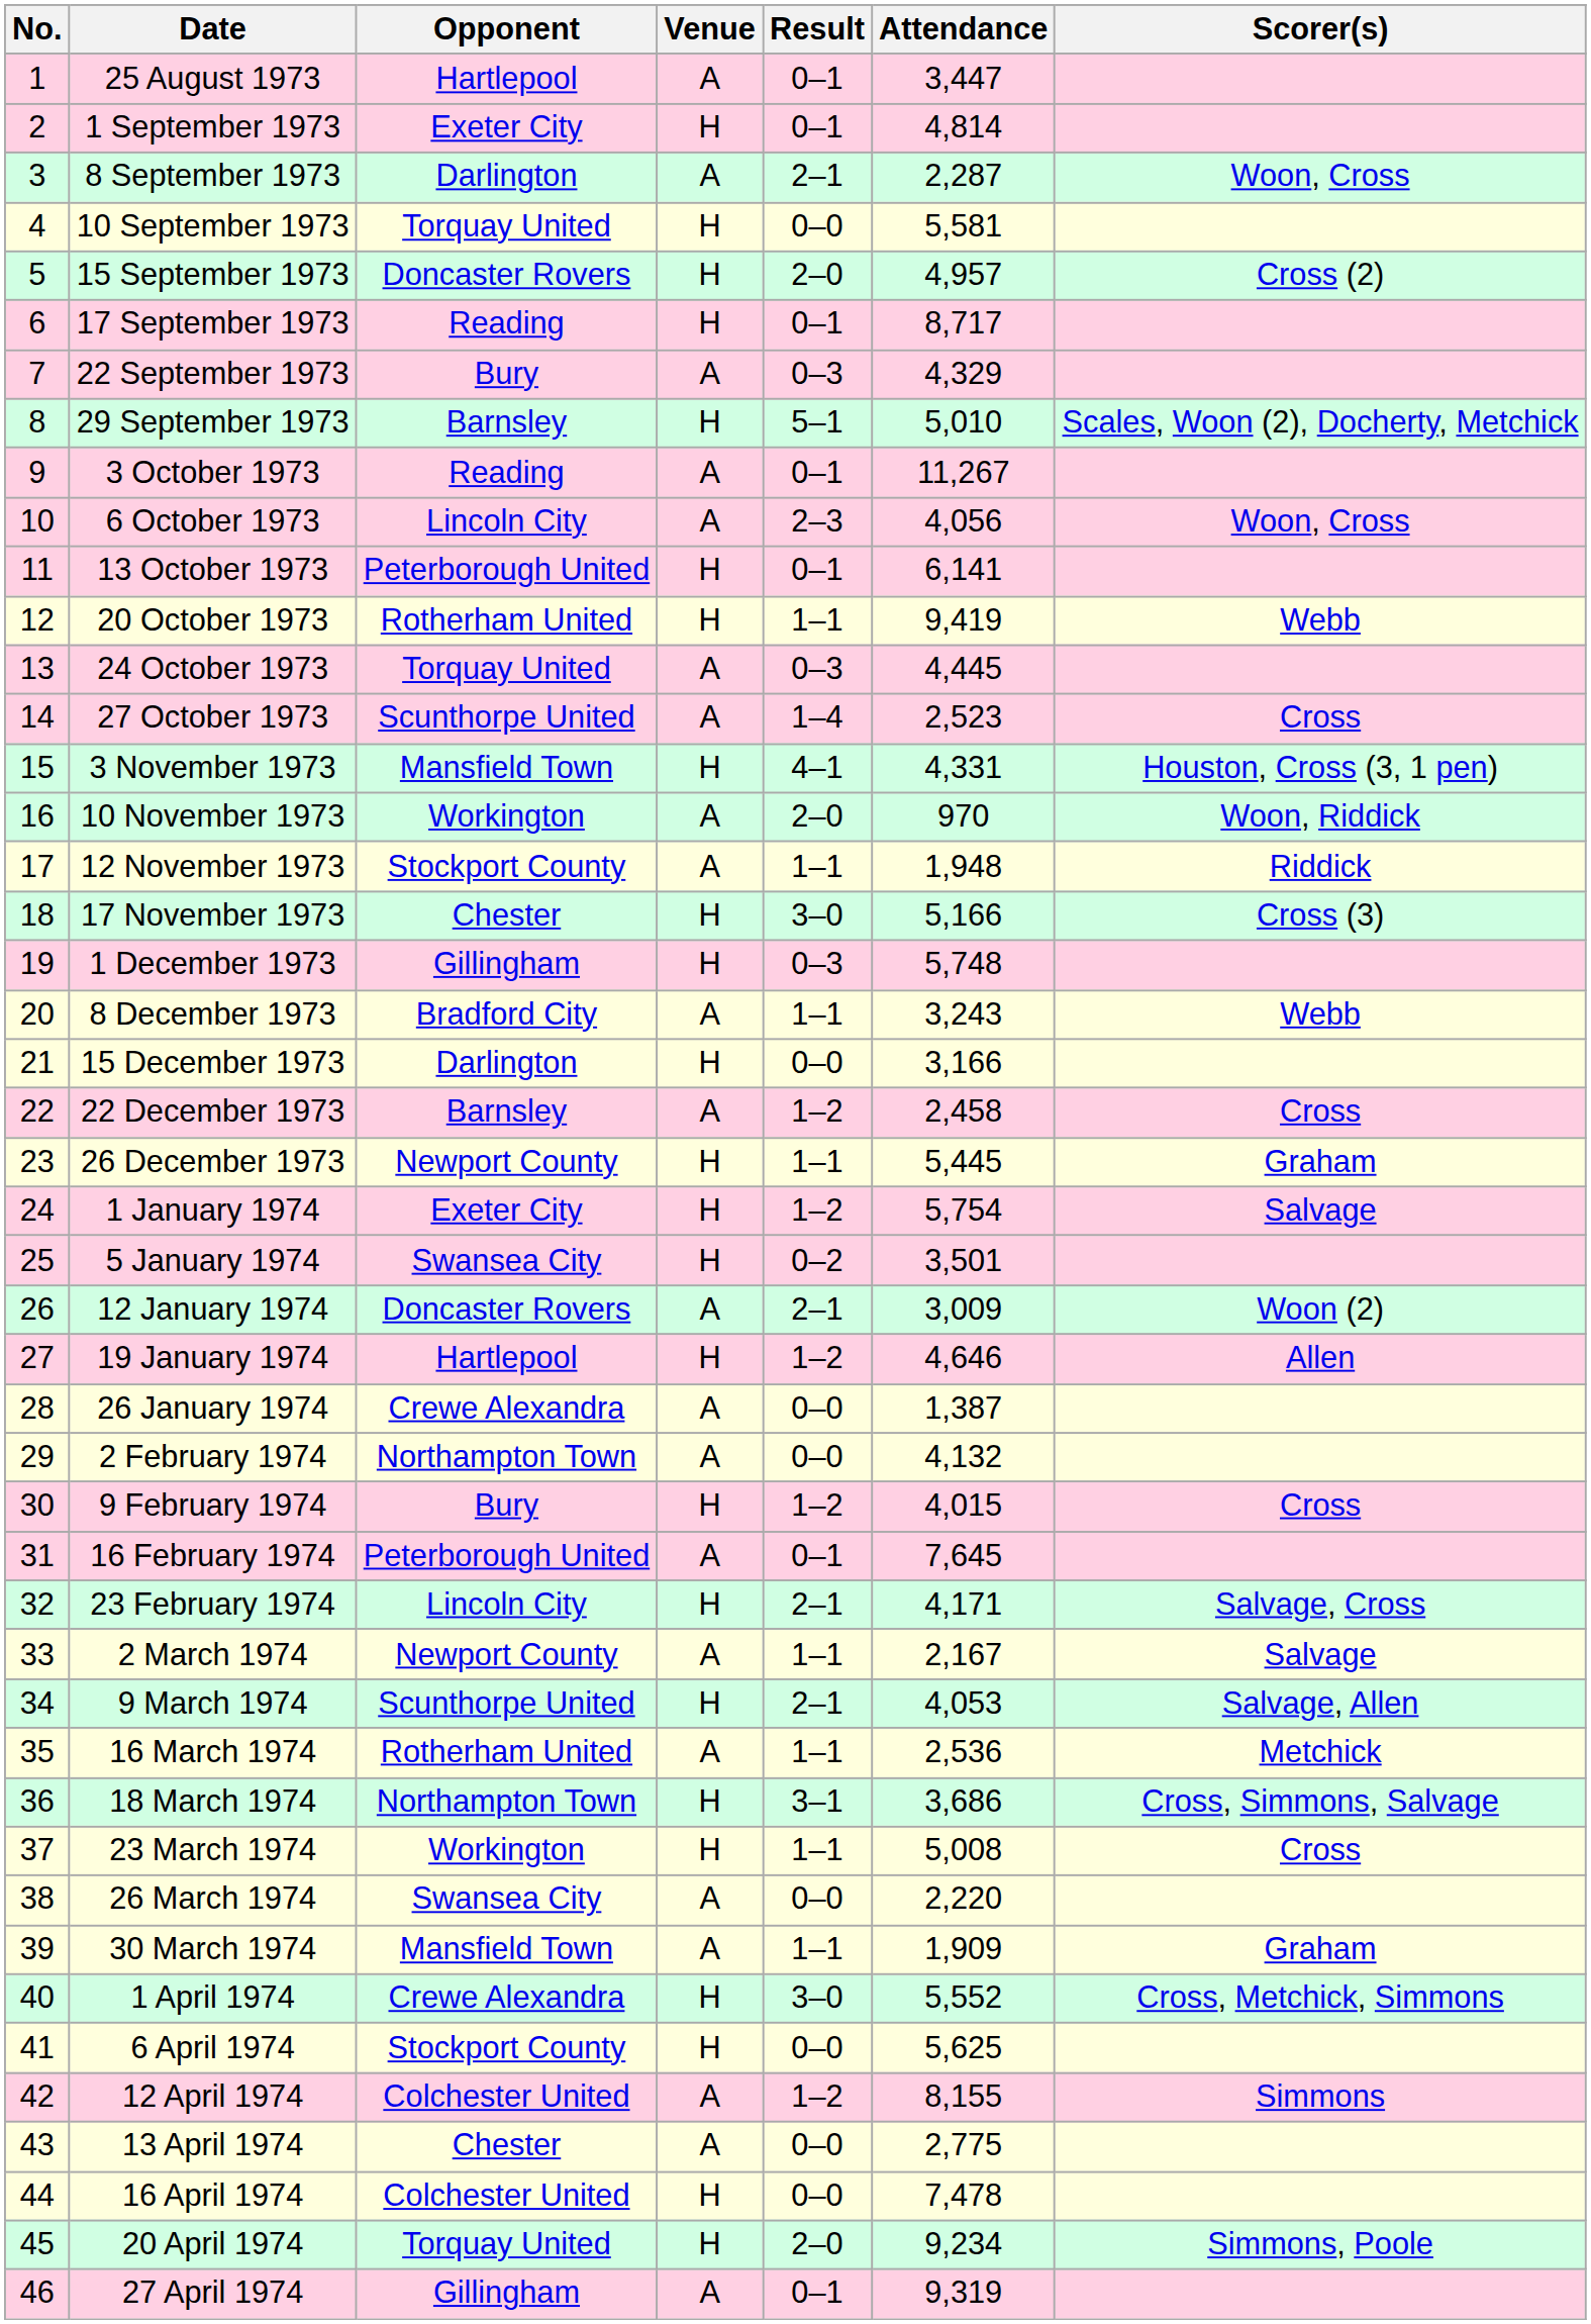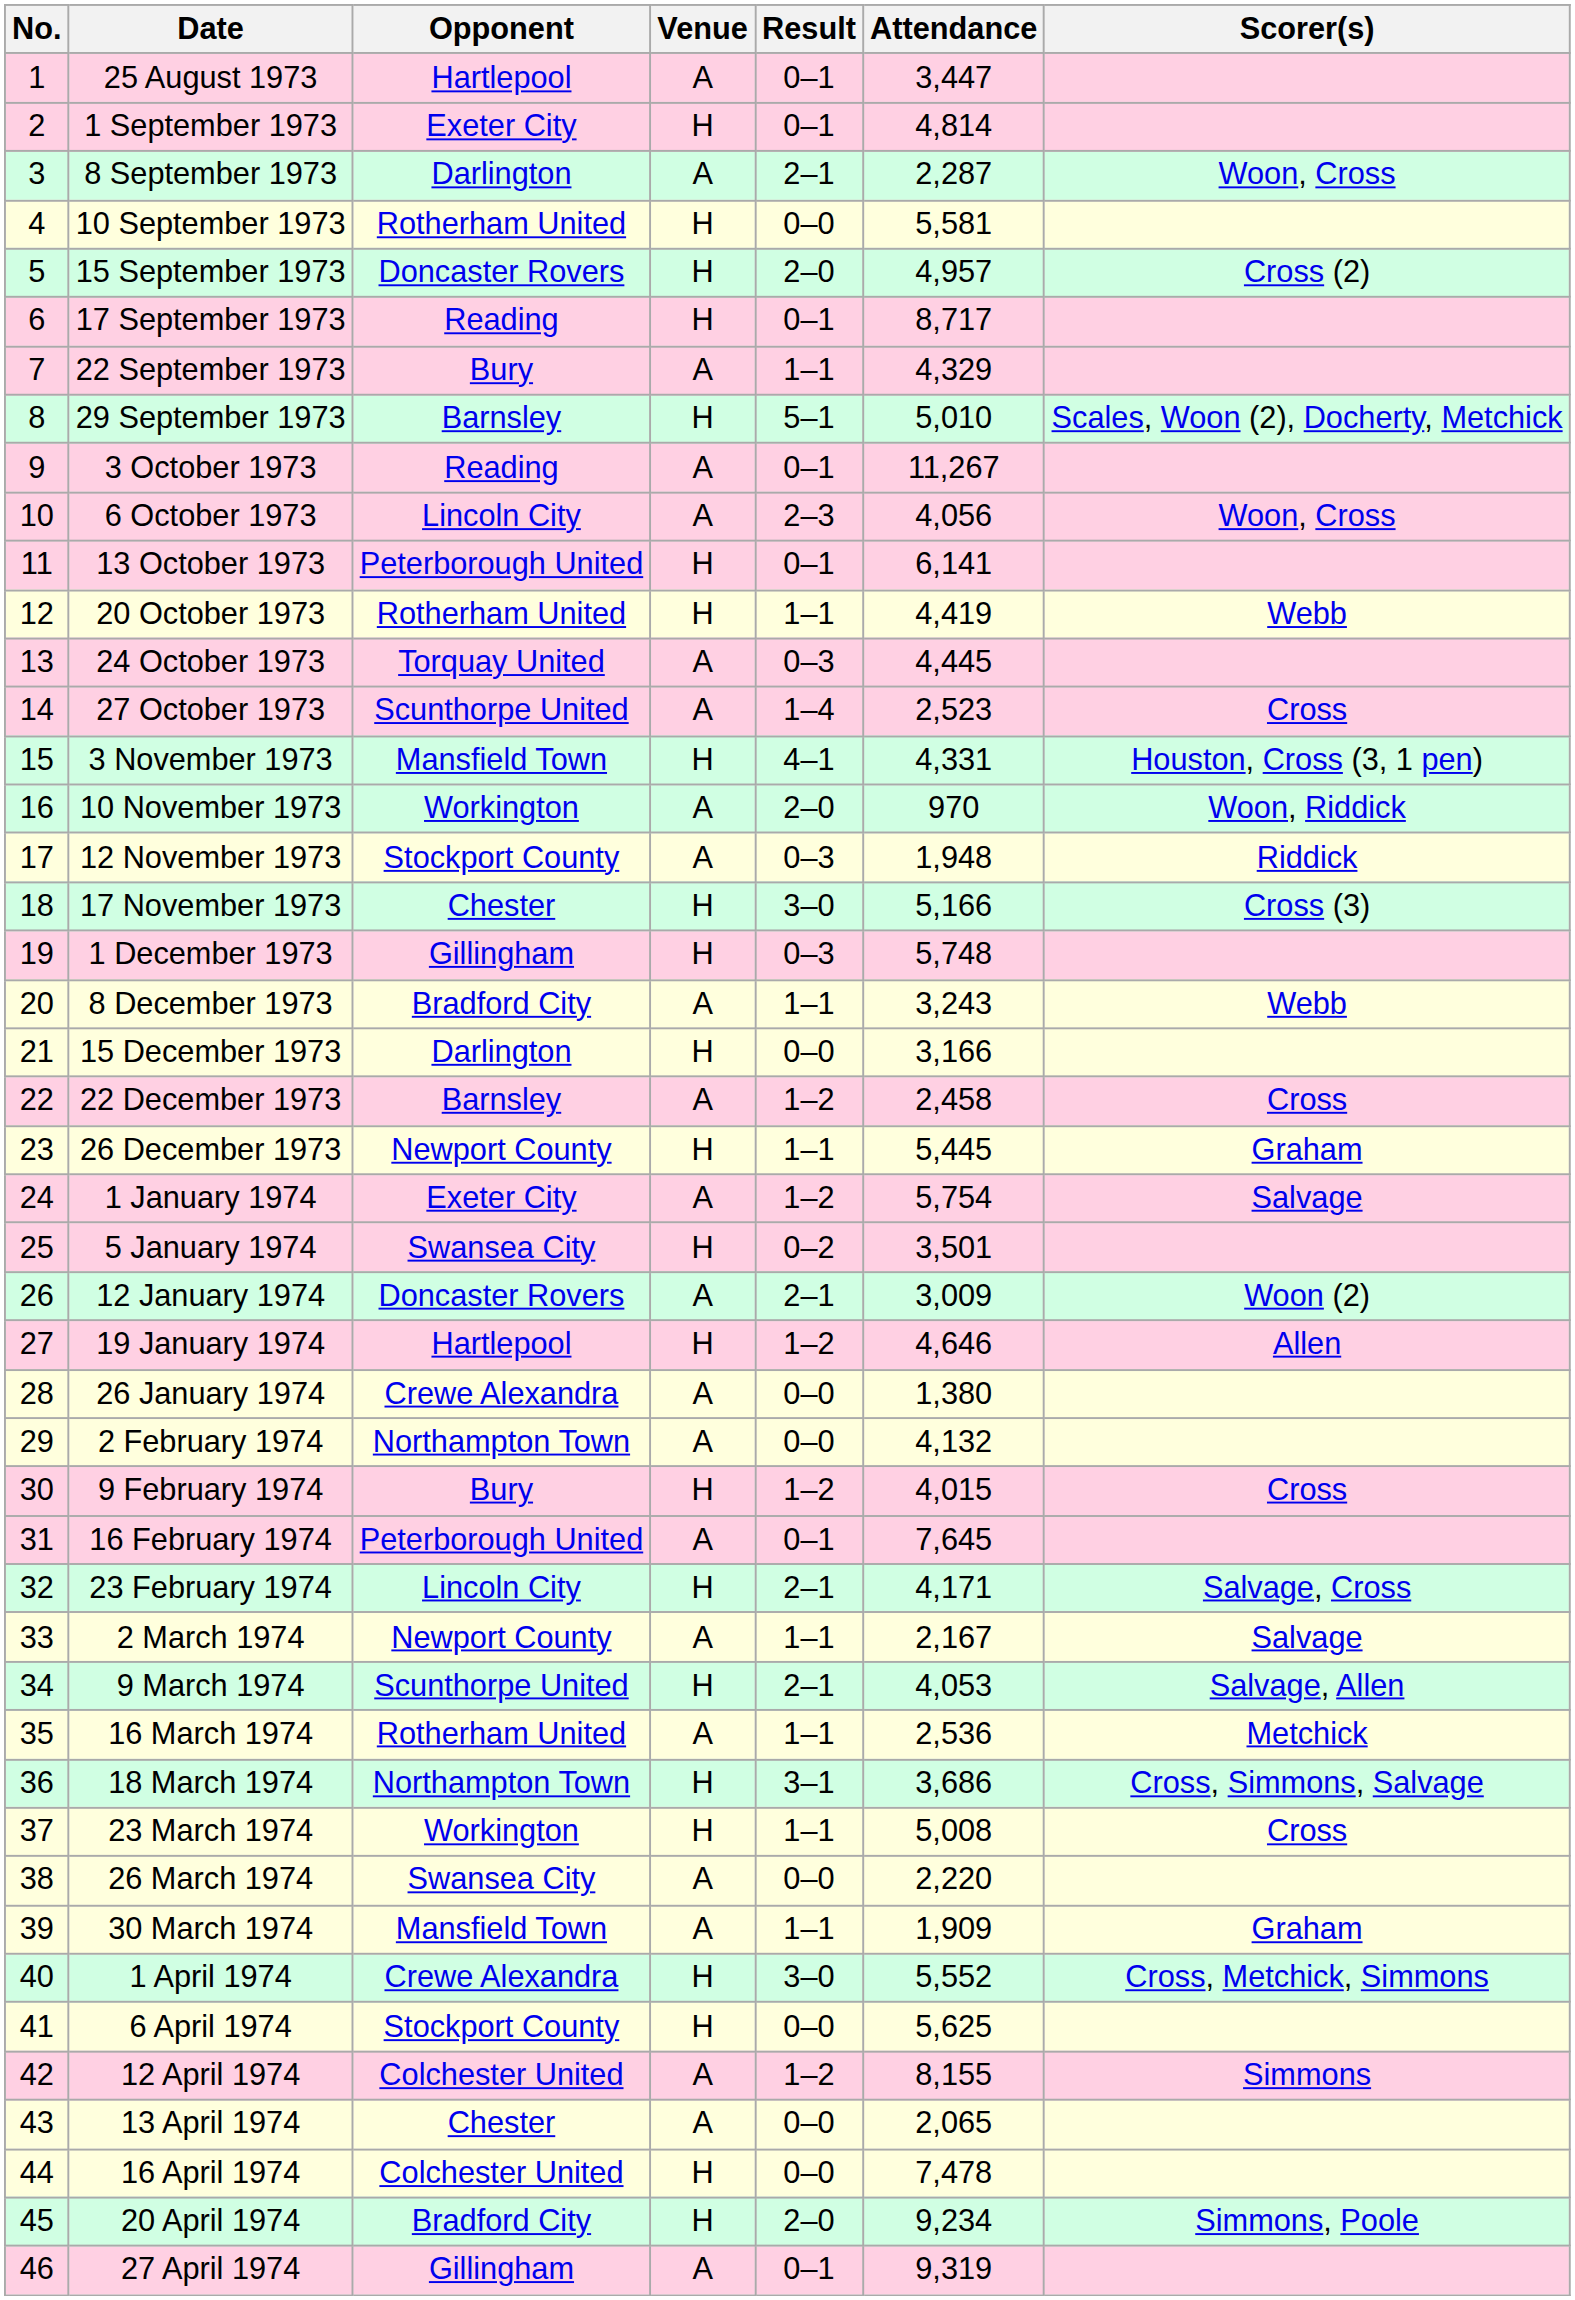10 September 1973 | Opponent: Torquay United -> Rotherham United
22 September 1973 | Result: 0–3 -> 1–1
20 October 1973 | Attendance: 9,419 -> 4,419
12 November 1973 | Result: 1–1 -> 0–3
1 January 1974 | Venue: H -> A
26 January 1974 | Attendance: 1,387 -> 1,380
13 April 1974 | Attendance: 2,775 -> 2,065
20 April 1974 | Opponent: Torquay United -> Bradford City
